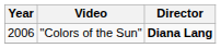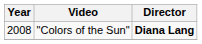"Colors of the Sun" | Year: 2006 -> 2008
